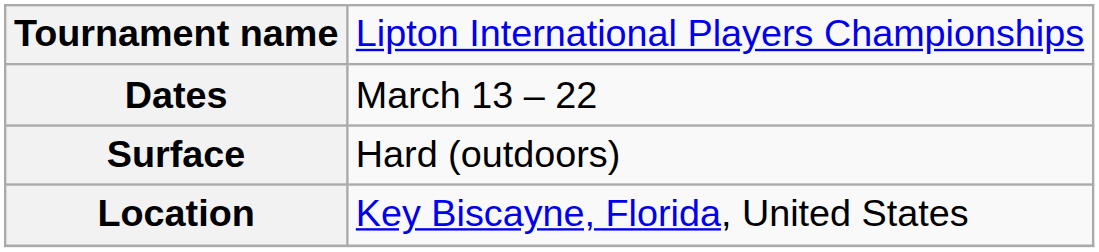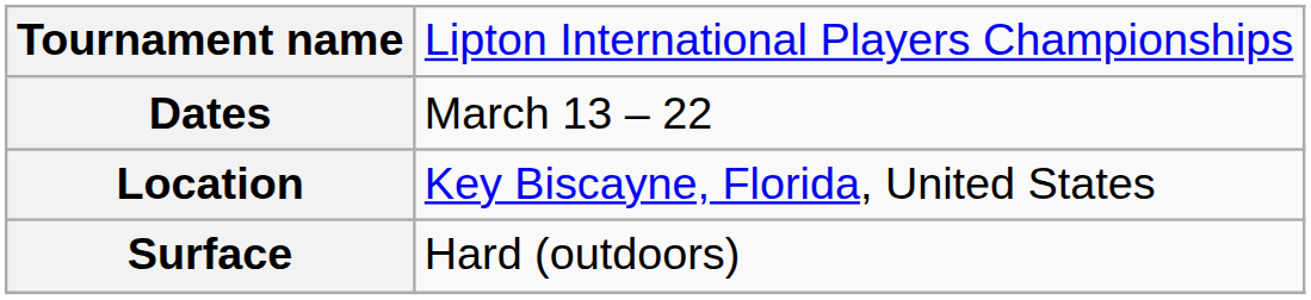rows swapped: Surface <-> Location
